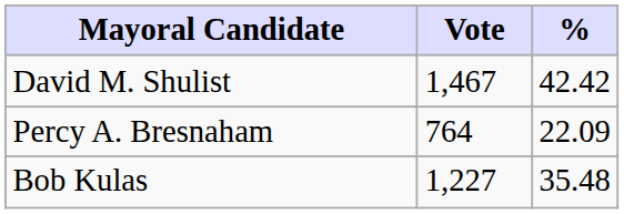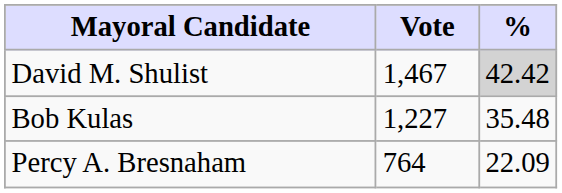David M. Shulist | %: no background -> lightgrey background
rows swapped: Bob Kulas <-> Percy A. Bresnaham
